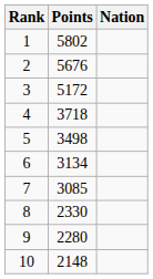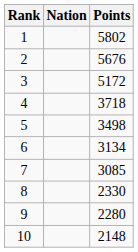columns swapped: Nation <-> Points
